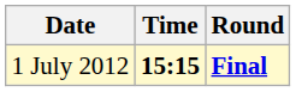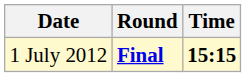columns swapped: Time <-> Round
